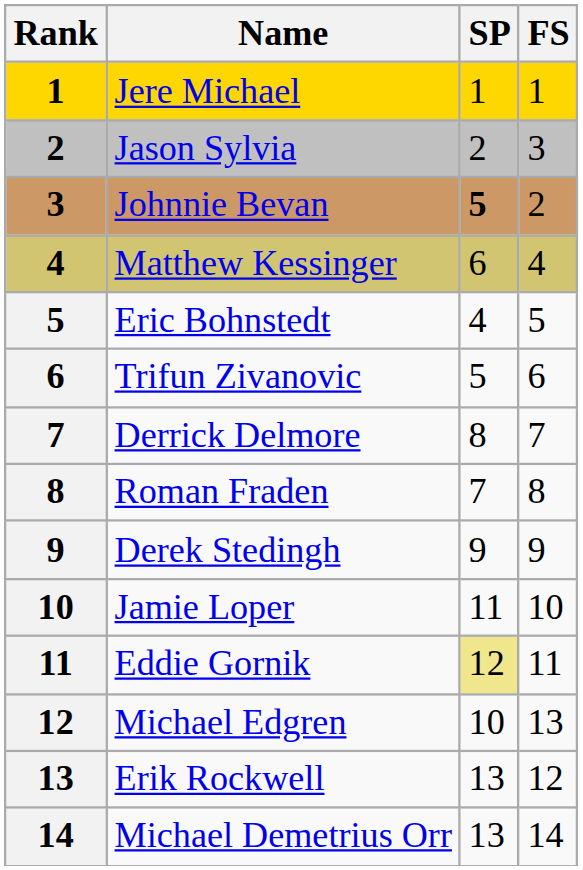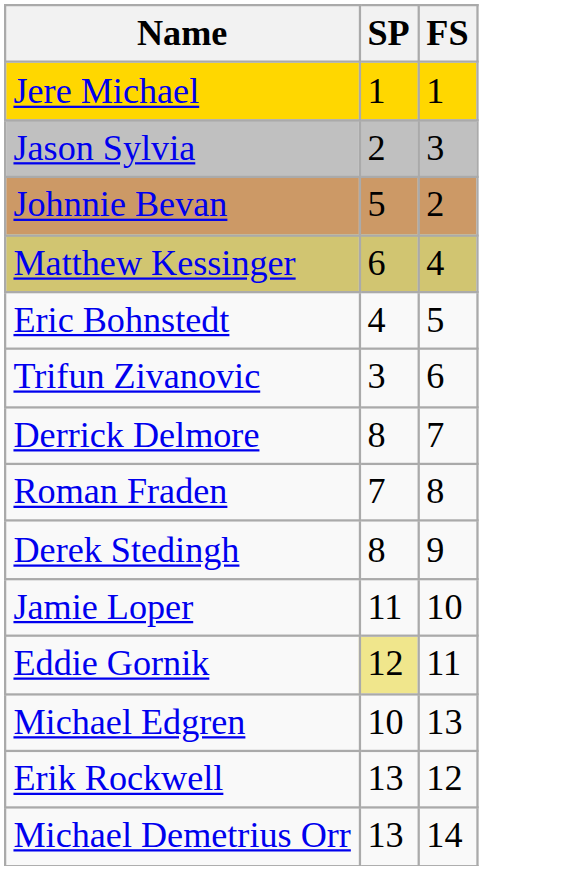- column: Rank | 1 | 2 | 3 | 4 | 5 | 6 | 7 | 8 | 9 | 10 | 11 | 12 | 13 | 14
Johnnie Bevan | SP: bold -> normal
Trifun Zivanovic | SP: 5 -> 3
Derek Stedingh | SP: 9 -> 8
